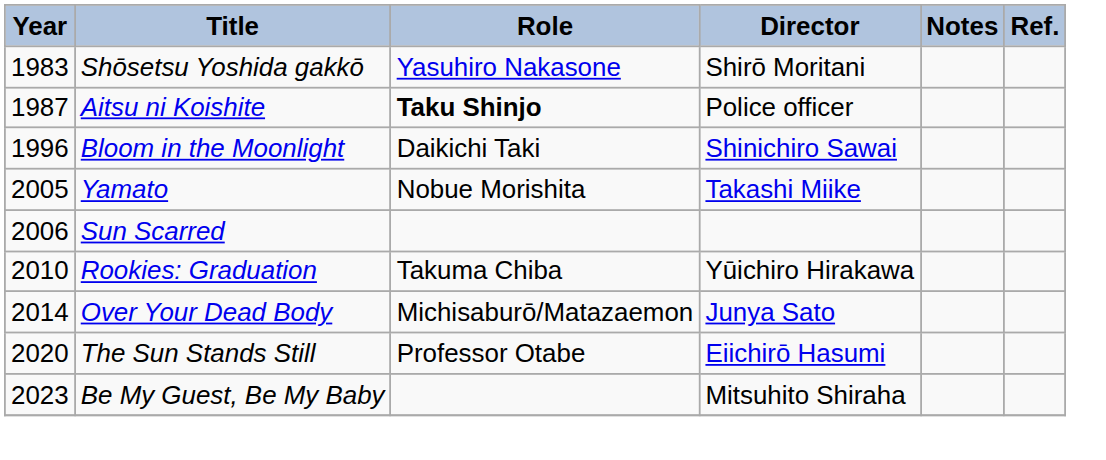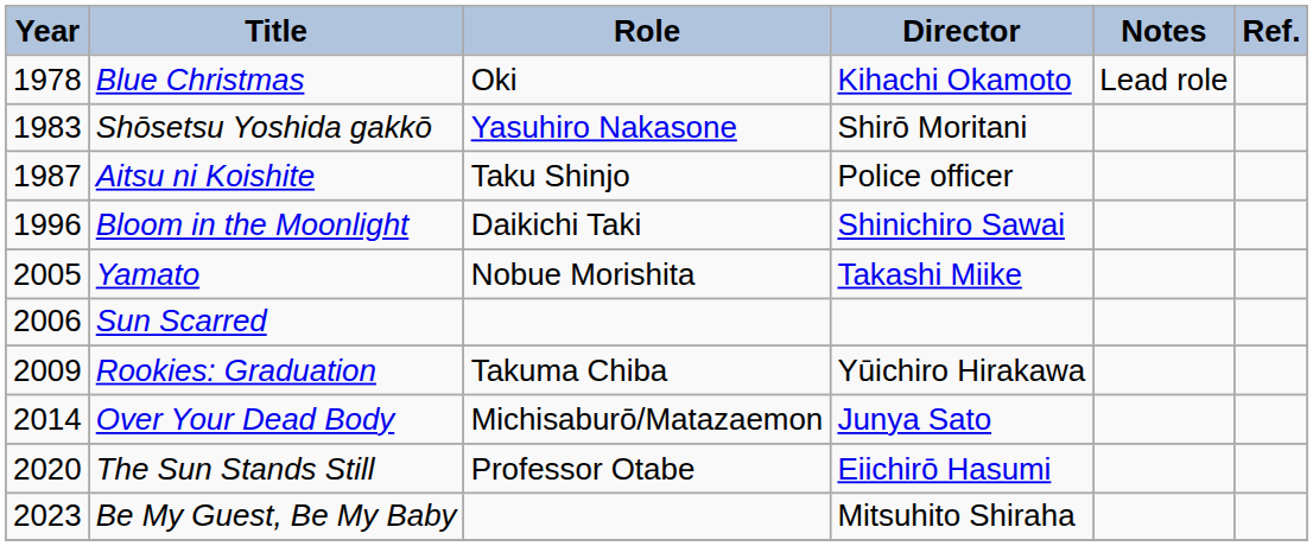+ row: 1978 | Blue Christmas | Oki | Kihachi Okamoto | Lead role
Aitsu ni Koishite | Role: bold -> normal
Rookies: Graduation | Year: 2010 -> 2009
